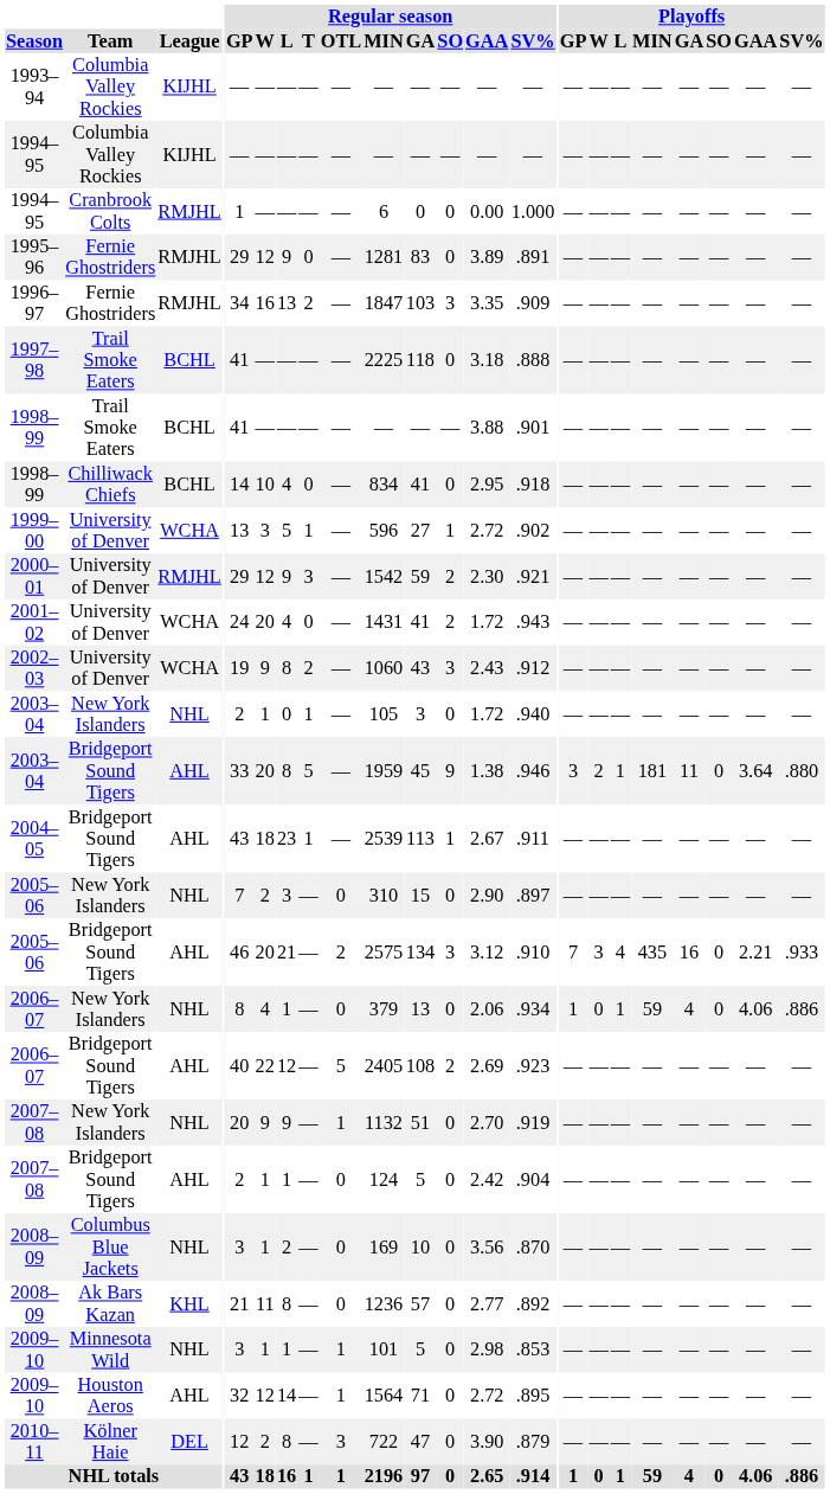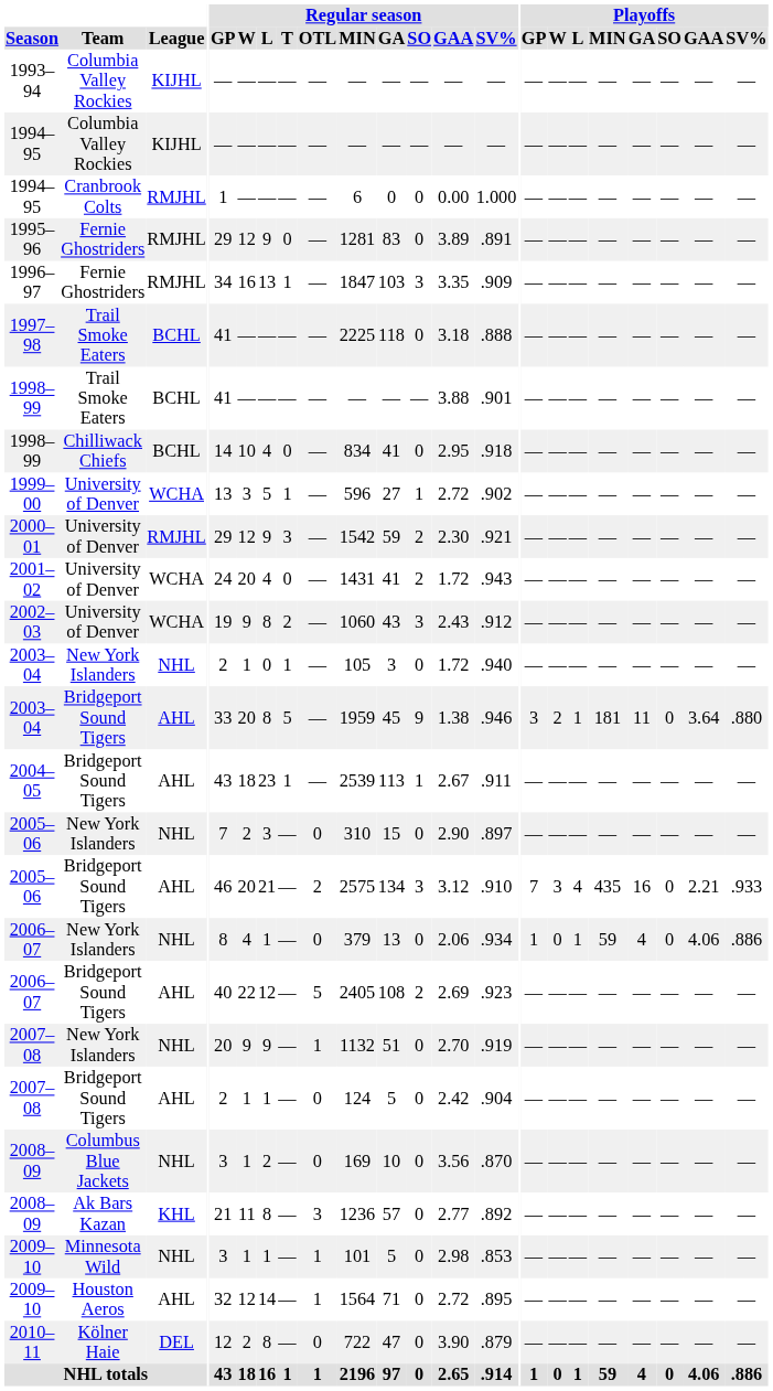1996–97 | Regular season / T: 2 -> 1
2008–09 / Ak Bars Kazan | Regular season / OTL: 0 -> 3
2010–11 | Regular season / OTL: 3 -> 0
